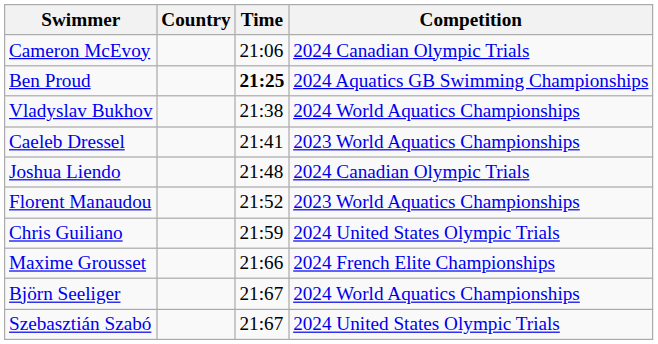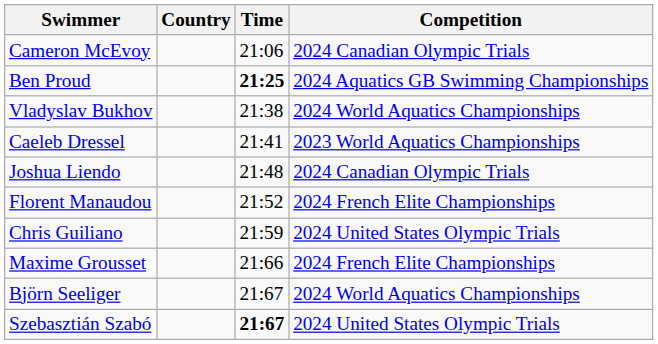Florent Manaudou | Competition: 2023 World Aquatics Championships -> 2024 French Elite Championships
Szebasztián Szabó | Time: normal -> bold
